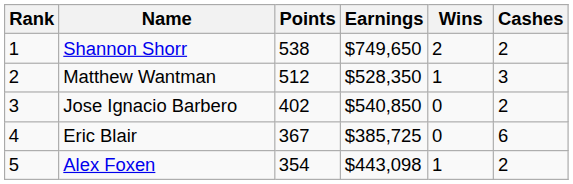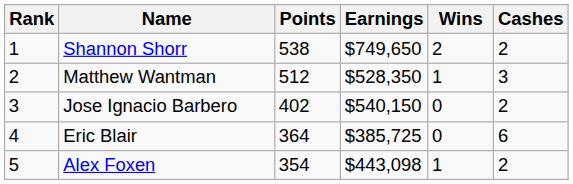Jose Ignacio Barbero | Earnings: $540,850 -> $540,150
Eric Blair | Points: 367 -> 364
